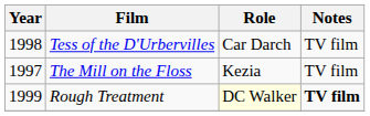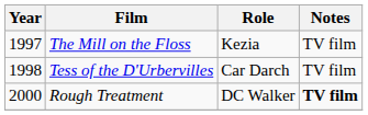rows swapped: The Mill on the Floss <-> Tess of the D'Urbervilles
Rough Treatment | Year: 1999 -> 2000
Rough Treatment | Role: lightyellow background -> no background
